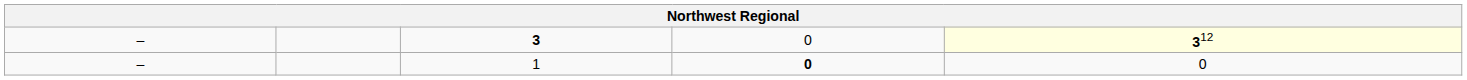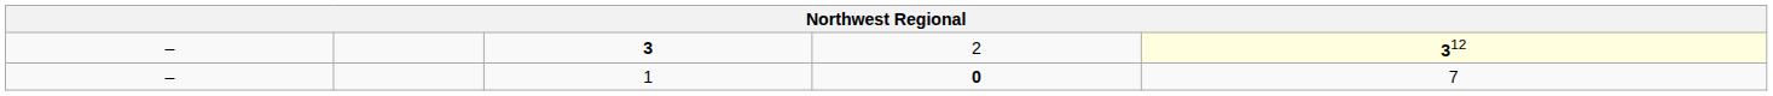3 | column 4: 0 -> 2
1 | column 5: 0 -> 7
